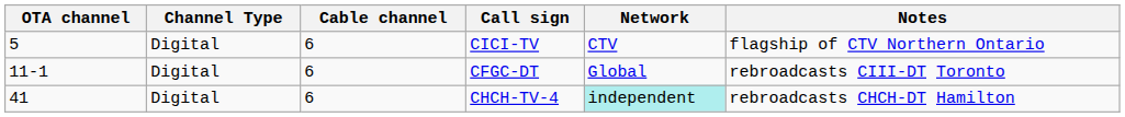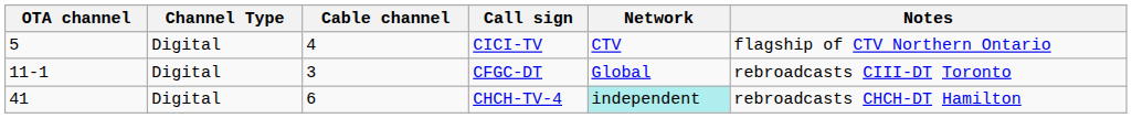CICI-TV | Cable channel: 6 -> 4
CFGC-DT | Cable channel: 6 -> 3
